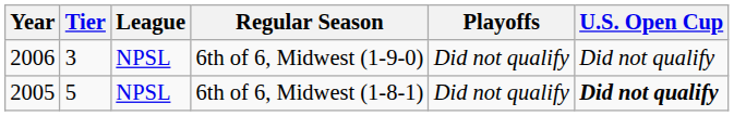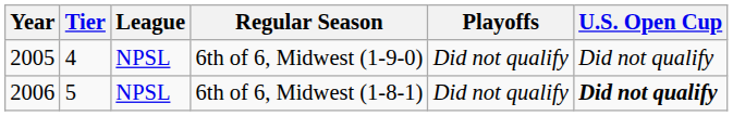6th of 6, Midwest (1-9-0) | Year: 2006 -> 2005
6th of 6, Midwest (1-9-0) | Tier: 3 -> 4
6th of 6, Midwest (1-8-1) | Year: 2005 -> 2006
